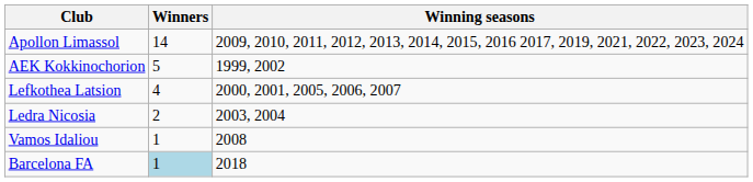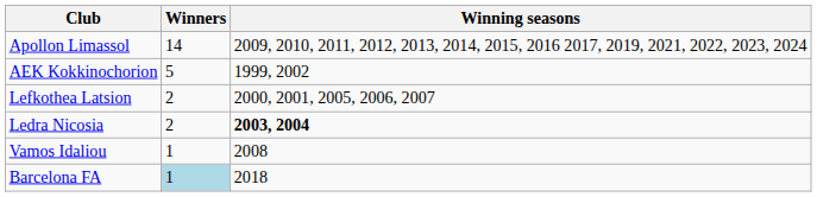Lefkothea Latsion | Winners: 4 -> 2
Ledra Nicosia | Winning seasons: normal -> bold
